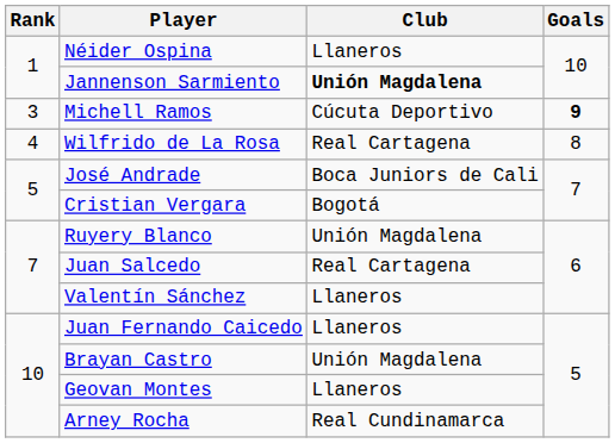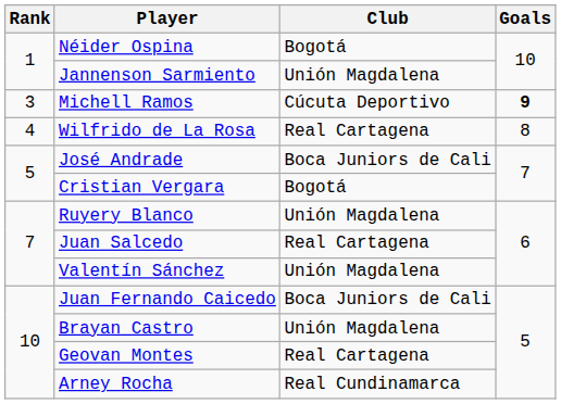Néider Ospina | Club: Llaneros -> Bogotá
Jannenson Sarmiento | Club: bold -> normal
Valentín Sánchez | Club: Llaneros -> Unión Magdalena
Juan Fernando Caicedo | Club: Llaneros -> Boca Juniors de Cali
Geovan Montes | Club: Llaneros -> Real Cartagena
